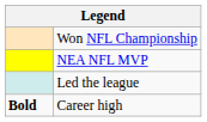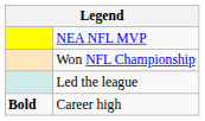rows swapped: NEA NFL MVP <-> Won NFL Championship
